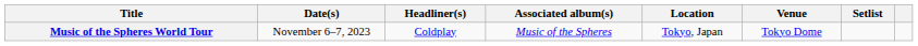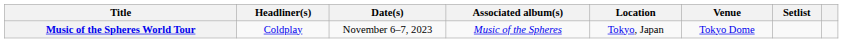columns swapped: Headliner(s) <-> Date(s)
